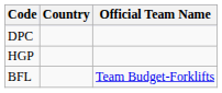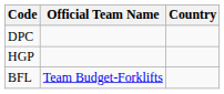columns swapped: Official Team Name <-> Country
